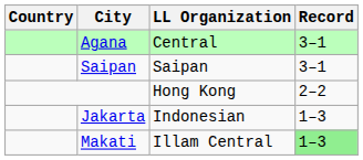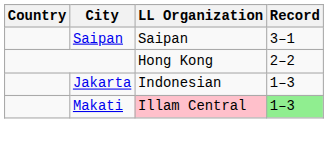- row: Agana | Central | 3–1
Makati | LL Organization: no background -> pink background
